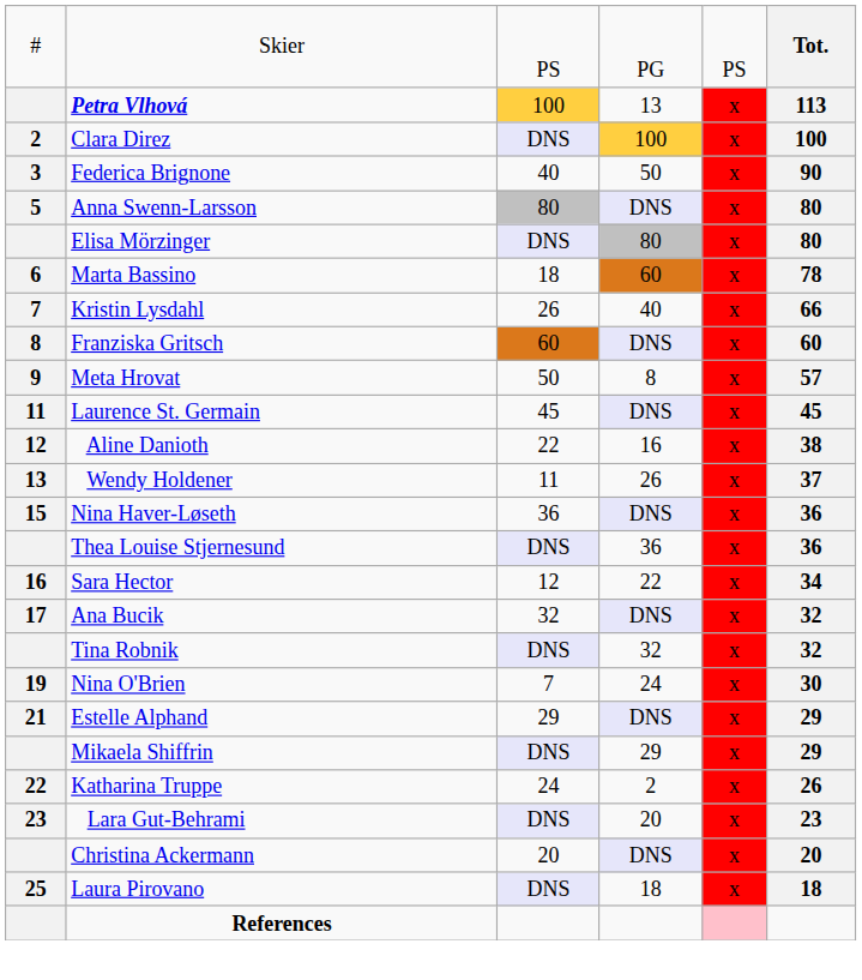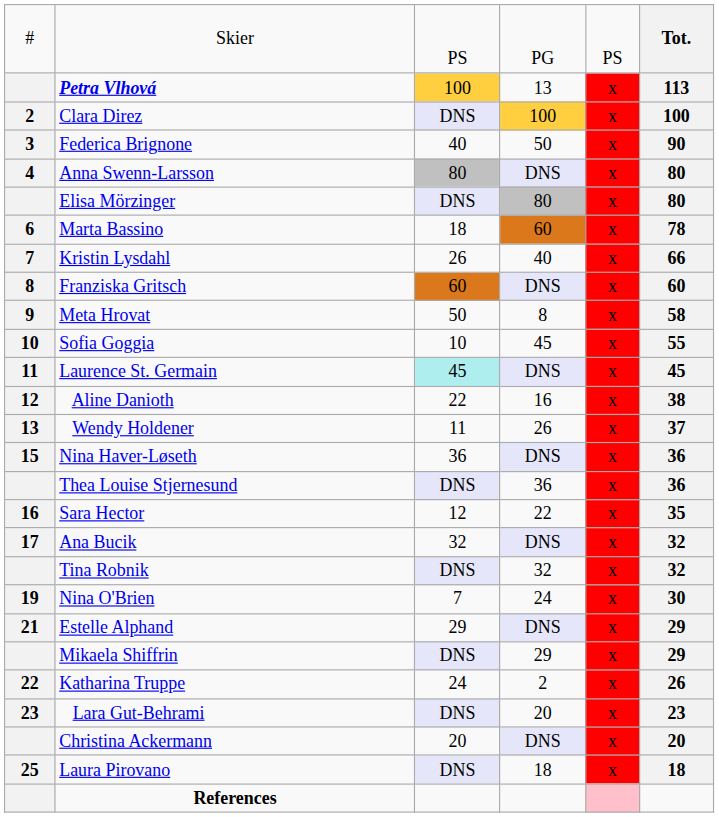Anna Swenn-Larsson | column 1: 5 -> 4
Meta Hrovat | column 6: 57 -> 58
+ row: 10 | Sofia Goggia | 10 | 45 | x | 55
Laurence St. Germain | column 3: no background -> paleturquoise background
Sara Hector | column 6: 34 -> 35
